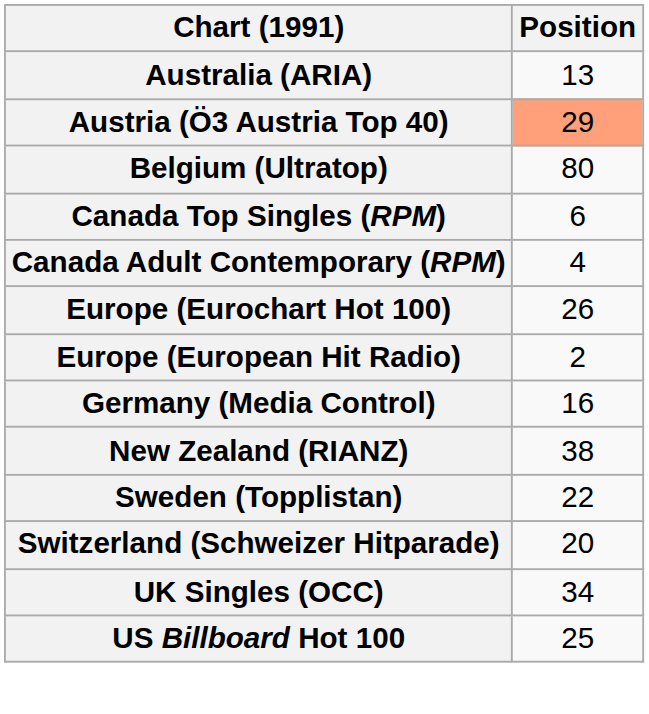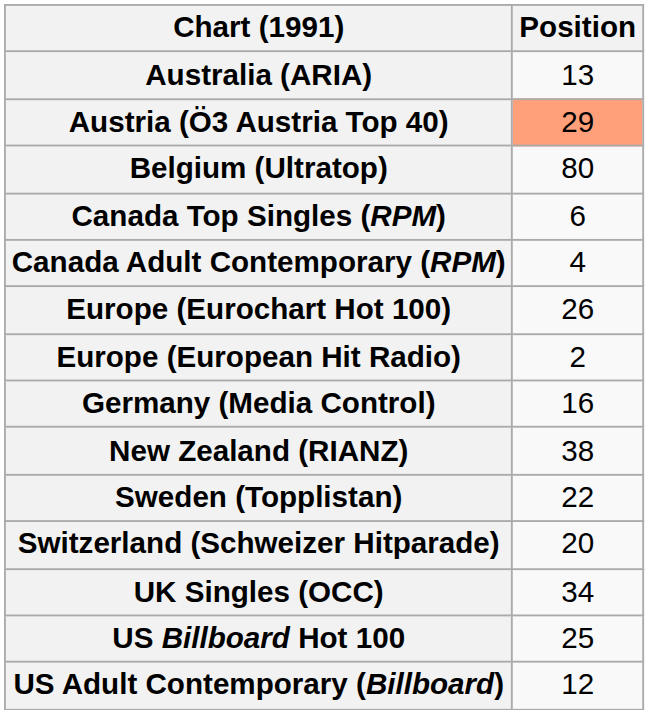+ row: US Adult Contemporary (Billboard) | 12
